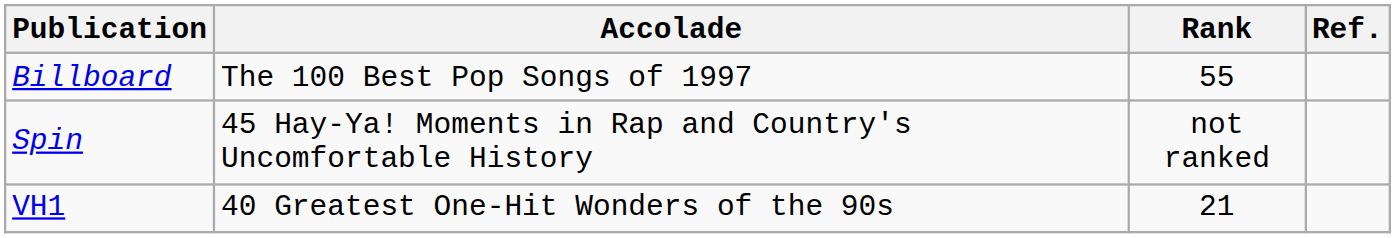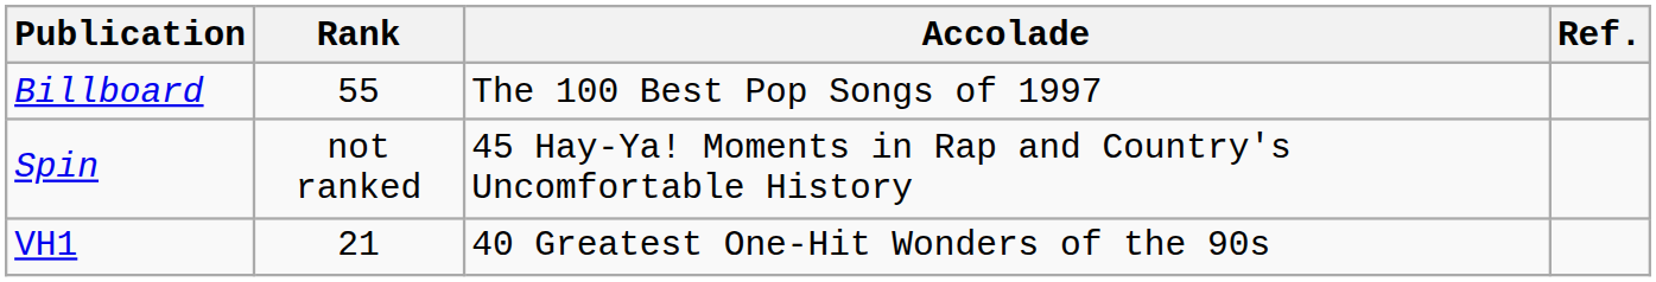columns swapped: Accolade <-> Rank
